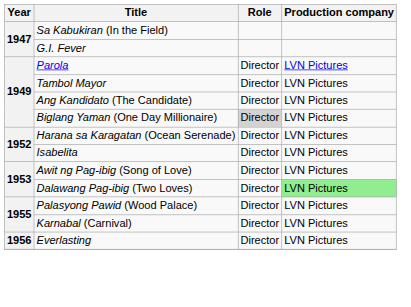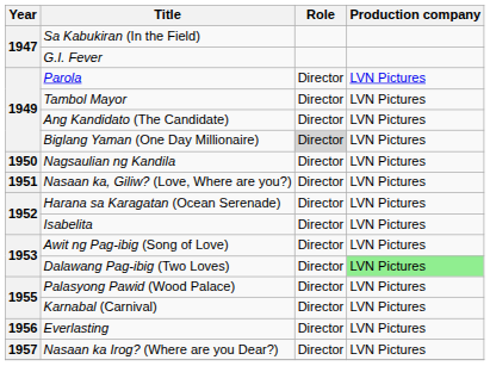+ row: 1950 | Nagsaulian ng Kandila | Director | LVN Pictures
+ row: 1951 | Nasaan ka, Giliw? (Love, Where are you?) | Director | LVN Pictures
+ row: 1957 | Nasaan ka Irog? (Where are you Dear?) | Director | LVN Pictures
